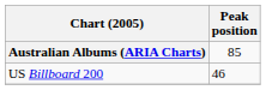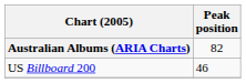Australian Albums (ARIA Charts) | Peak position: 85 -> 82
